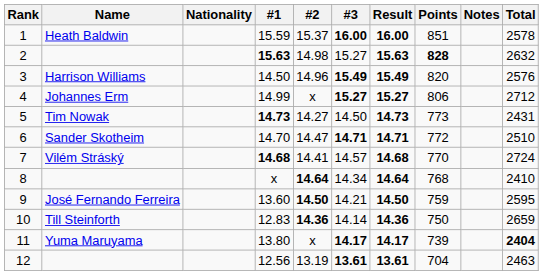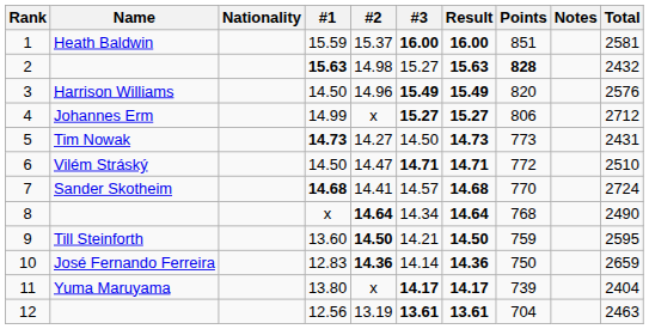1 | Total: 2578 -> 2581
2 | Total: 2632 -> 2432
6 | Name: Sander Skotheim -> Vilém Stráský
6 | #1: 14.70 -> 14.50
7 | Name: Vilém Stráský -> Sander Skotheim
8 | Total: 2410 -> 2490
9 | Name: José Fernando Ferreira -> Till Steinforth
10 | Name: Till Steinforth -> José Fernando Ferreira
11 | Total: bold -> normal
